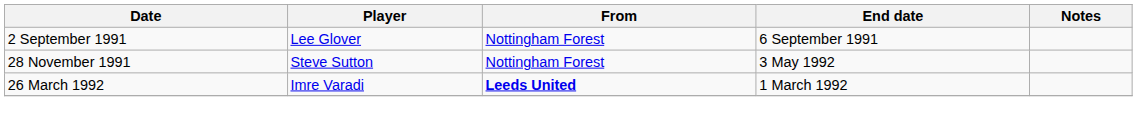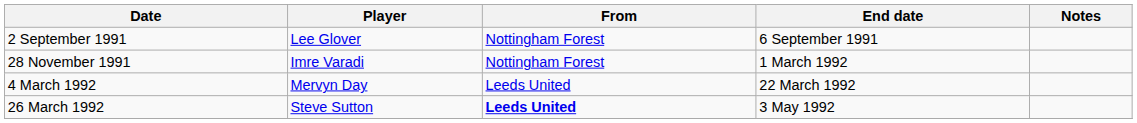28 November 1991 | Player: Steve Sutton -> Imre Varadi
28 November 1991 | End date: 3 May 1992 -> 1 March 1992
+ row: 4 March 1992 | Mervyn Day | Leeds United | 22 March 1992
26 March 1992 | Player: Imre Varadi -> Steve Sutton
26 March 1992 | End date: 1 March 1992 -> 3 May 1992
